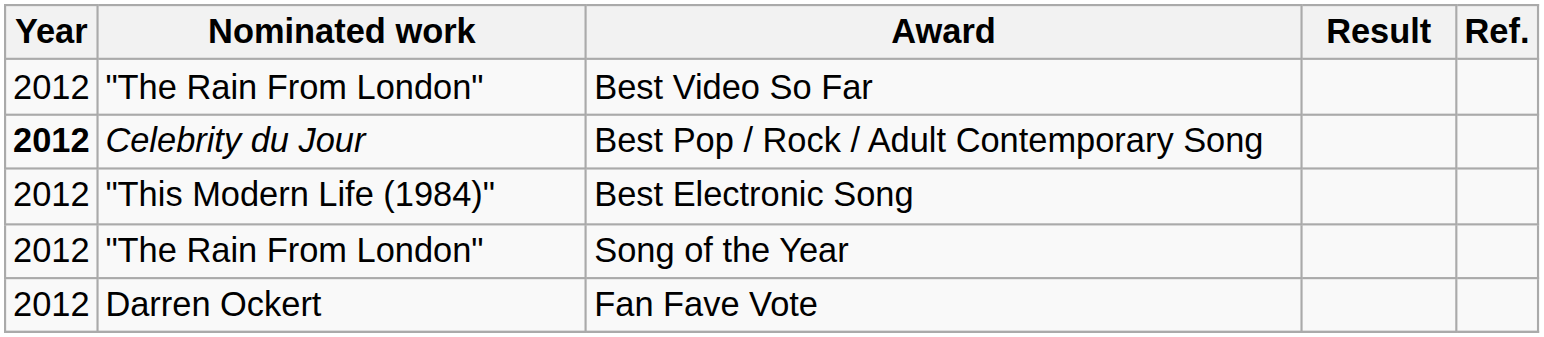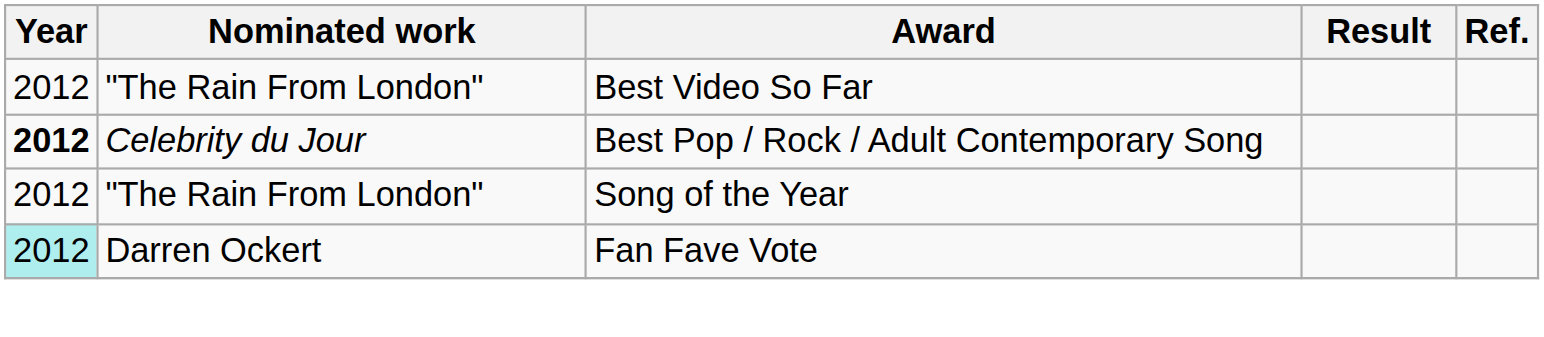- row: 2012 | "This Modern Life (1984)" | Best Electronic Song
Fan Fave Vote | Year: no background -> paleturquoise background
